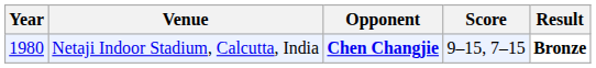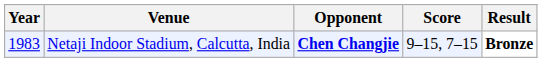Netaji Indoor Stadium, Calcutta, India | Year: 1980 -> 1983
